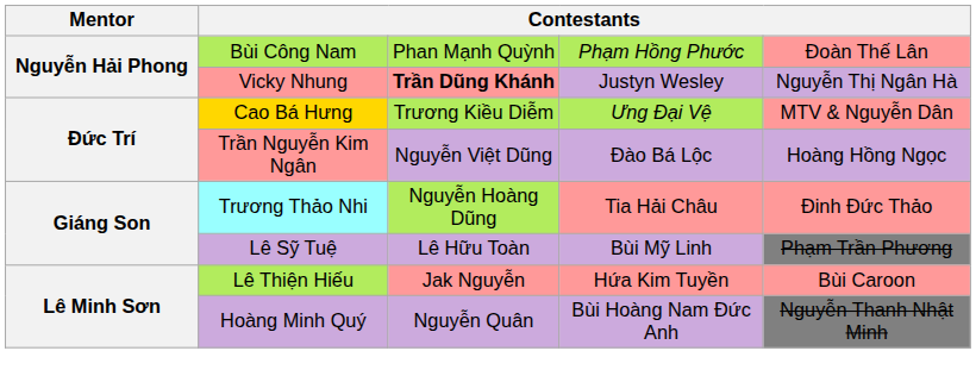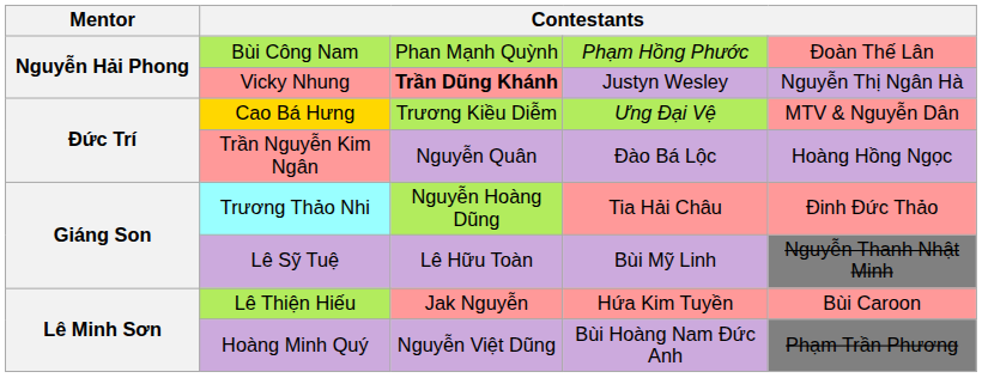Trần Nguyễn Kim Ngân | column 3: Nguyễn Việt Dũng -> Nguyễn Quân
Lê Sỹ Tuệ | column 5: Phạm Trần Phương -> Nguyễn Thanh Nhật Minh
Hoàng Minh Quý | column 3: Nguyễn Quân -> Nguyễn Việt Dũng
Hoàng Minh Quý | column 5: Nguyễn Thanh Nhật Minh -> Phạm Trần Phương
